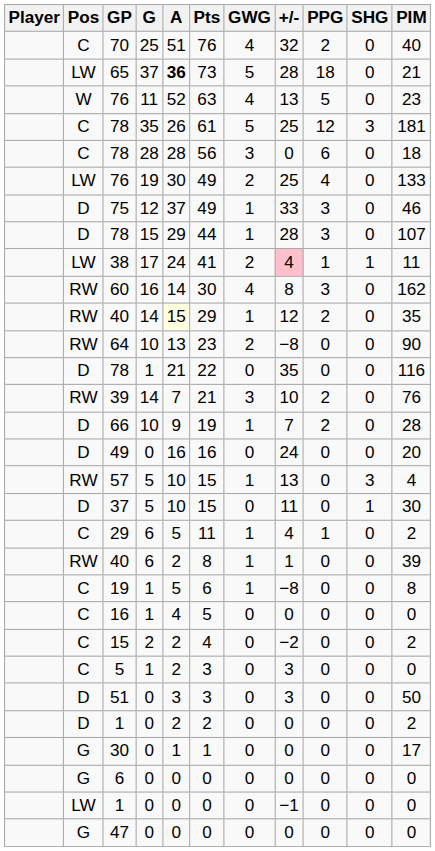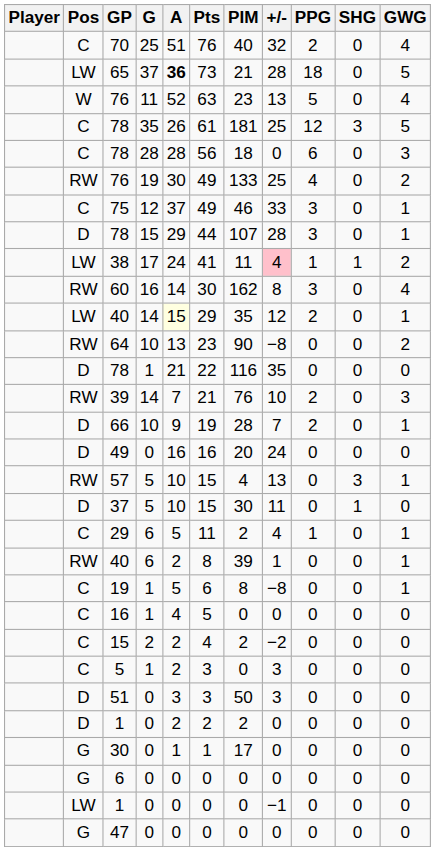columns swapped: PIM <-> GWG
76 / 19 | Pos: LW -> RW
75 | Pos: D -> C
40 / 14 | Pos: RW -> LW
